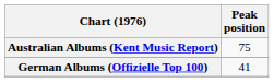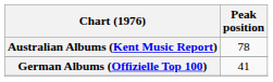Australian Albums (Kent Music Report) | Peak position: 75 -> 78
